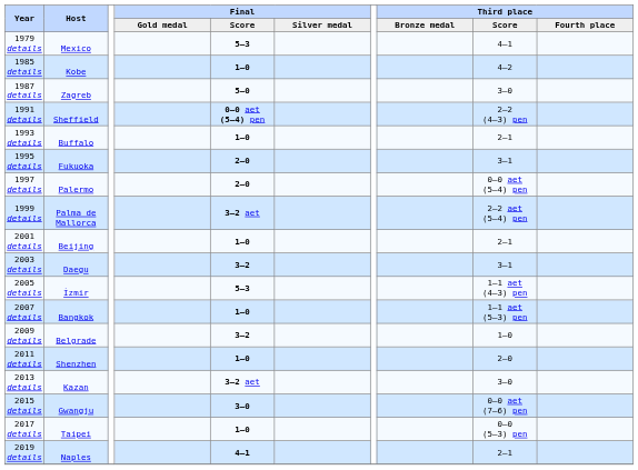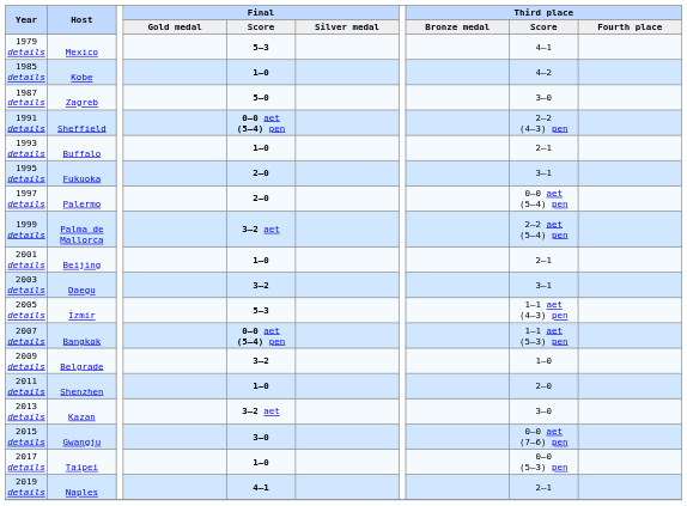2007 details | Final / Score: 1–0 -> 0–0 aet (5–4) pen
